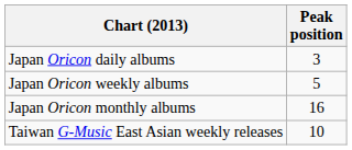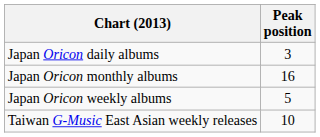rows swapped: Japan Oricon weekly albums <-> Japan Oricon monthly albums
